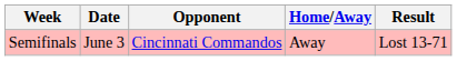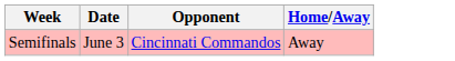- column: Result | Lost 13-71
